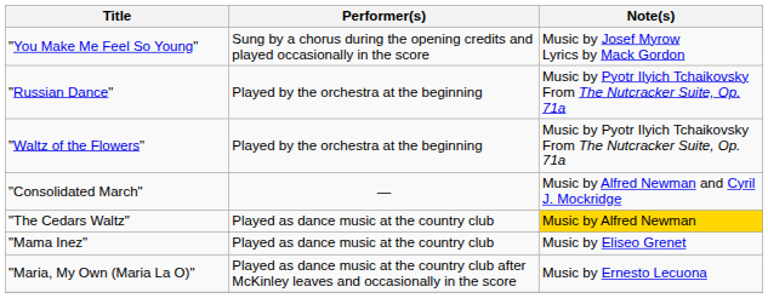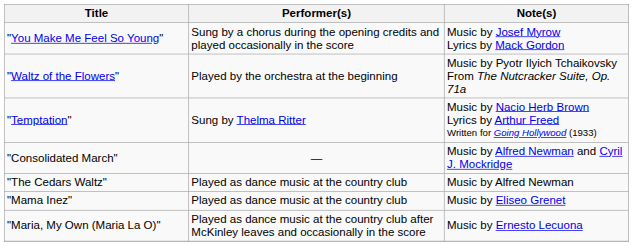- row: "Russian Dance" | Played by the orchestra at the beginning | Music by Pyotr Ilyich Tchaikovsky From The Nutcracker Suite, Op. 71a
+ row: "Temptation" | Sung by Thelma Ritter | Music by Nacio Herb Brown Lyrics by Arthur Freed Written for Going Hollywood (1933)
"The Cedars Waltz" | Note(s): gold background -> no background
